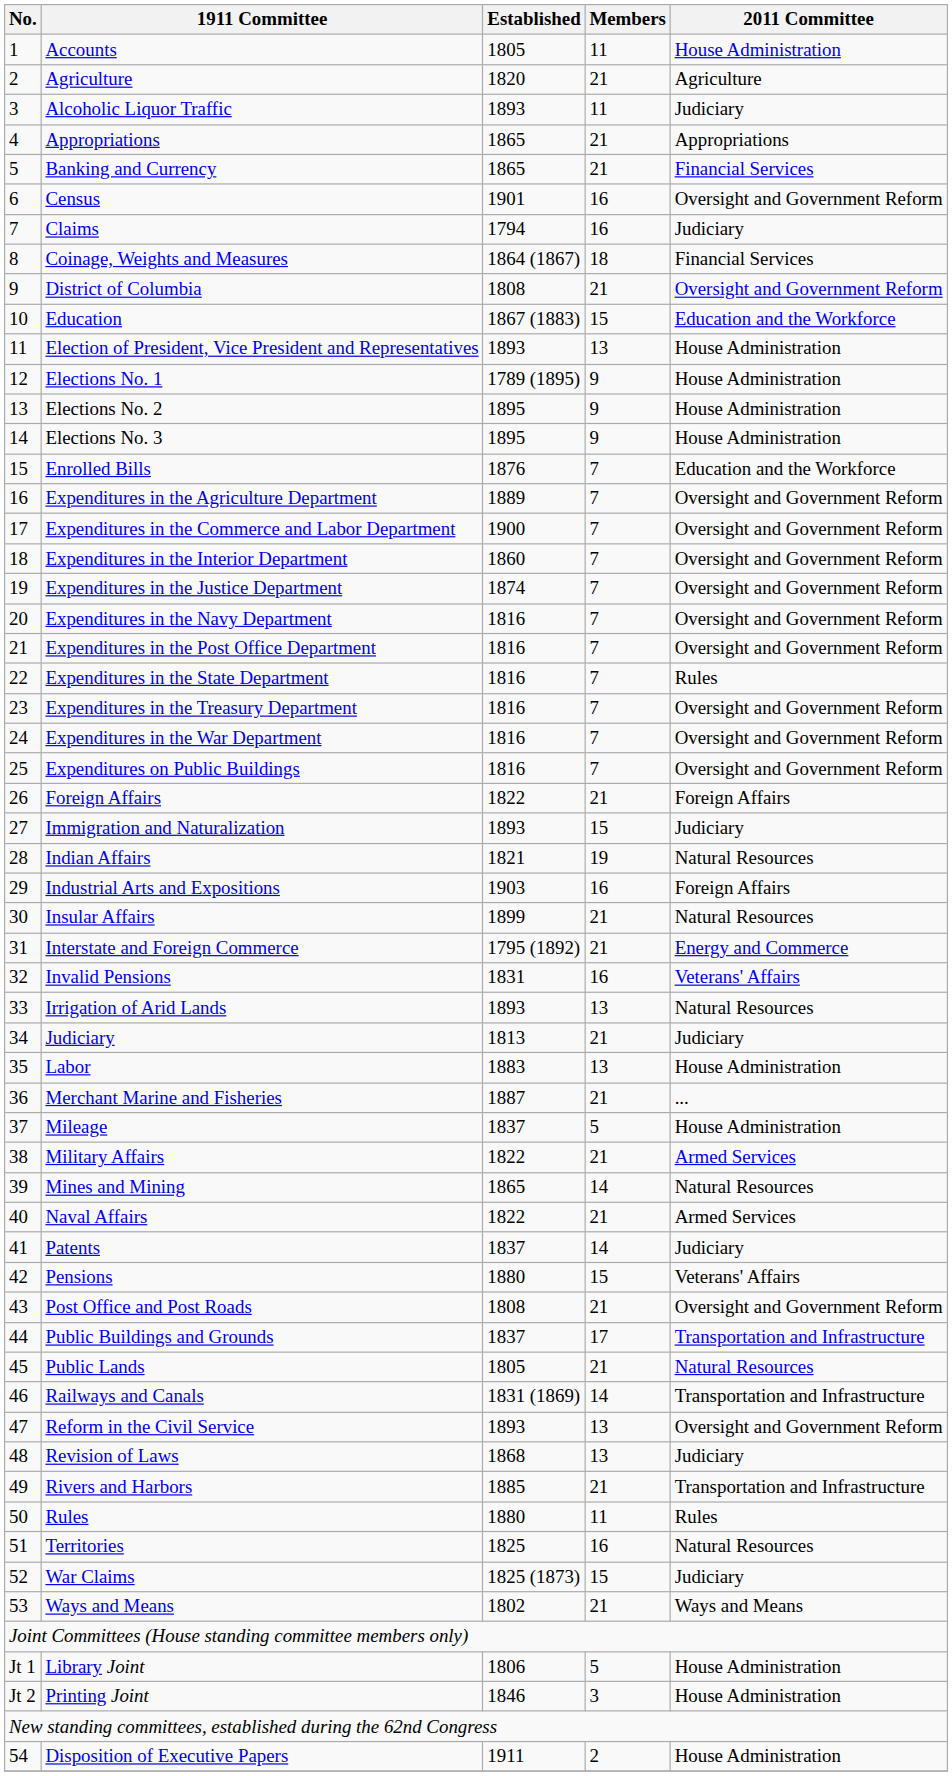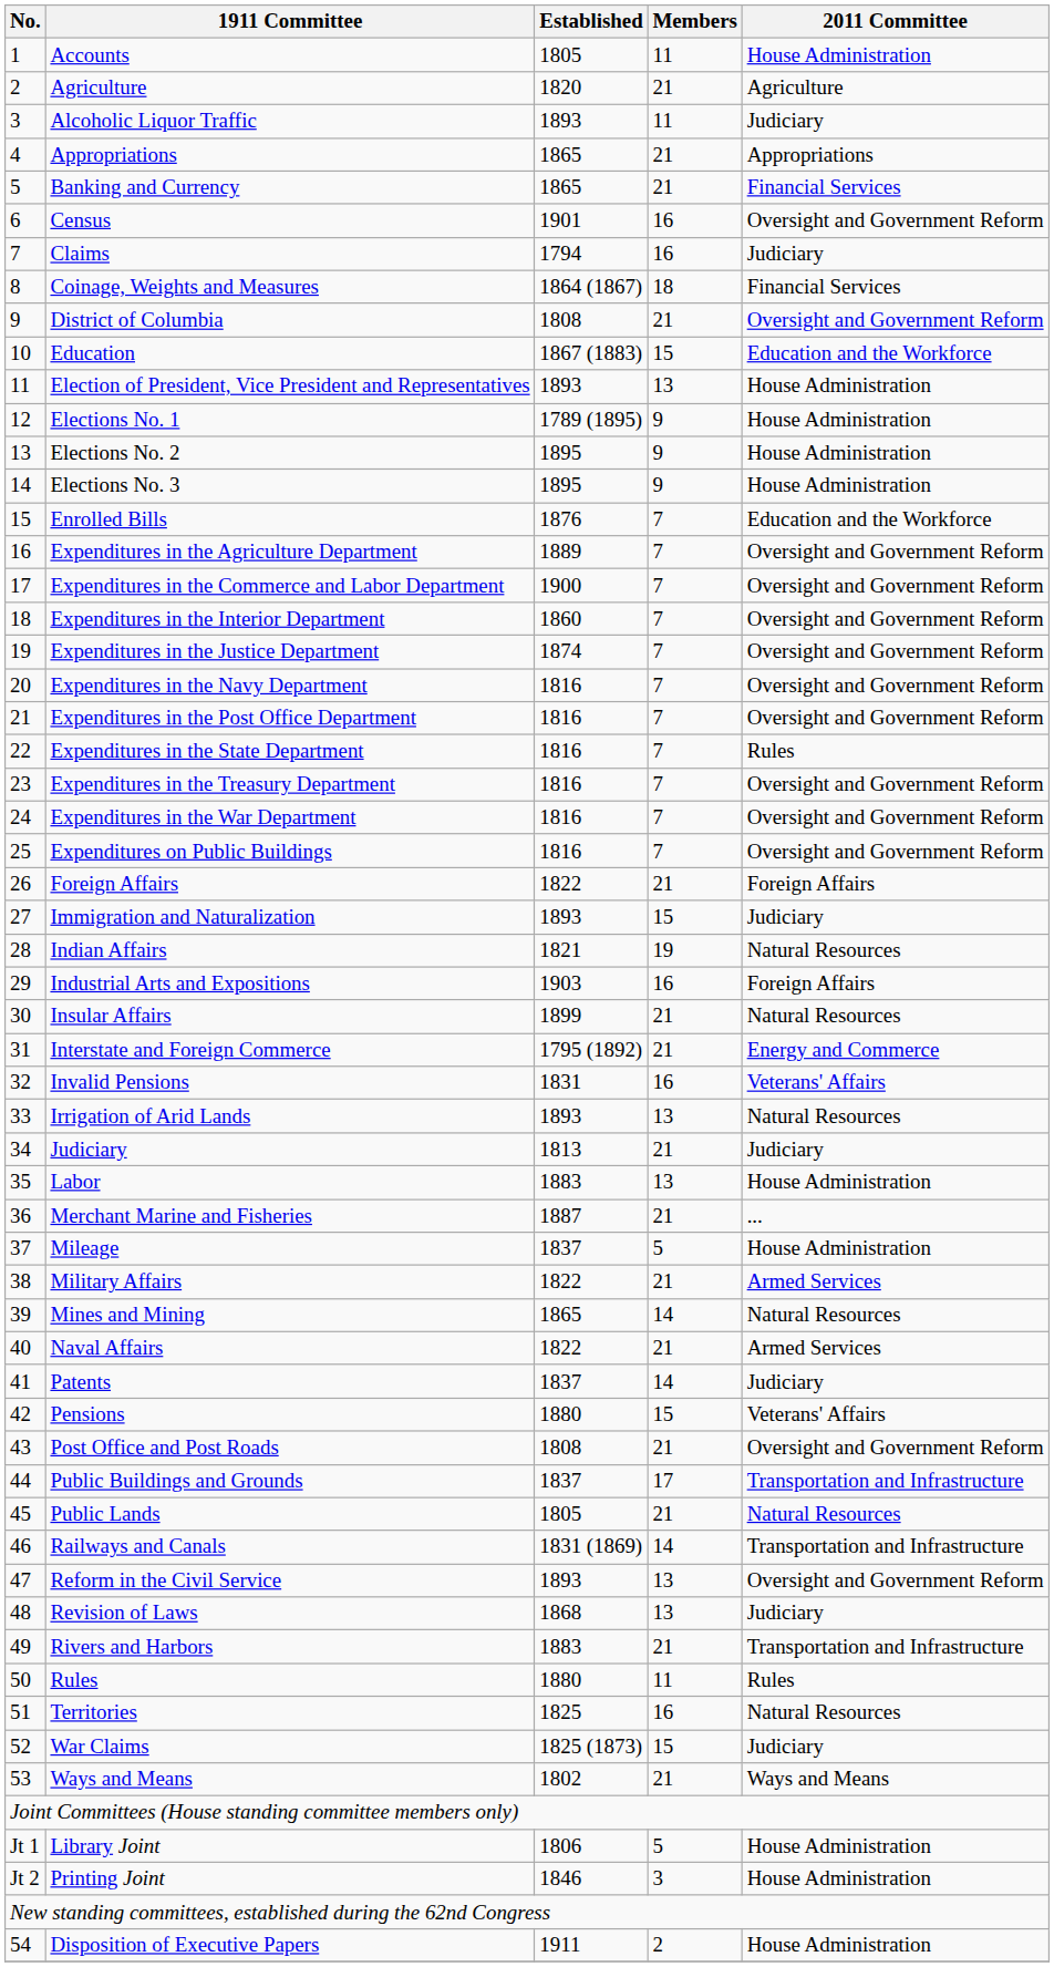Rivers and Harbors | Established: 1885 -> 1883
